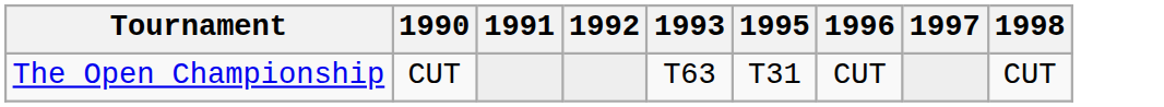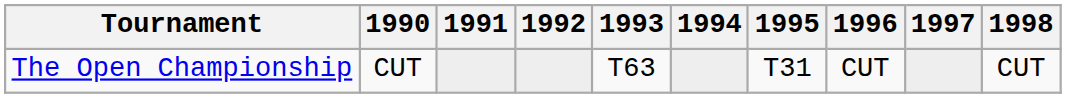+ column: 1994
